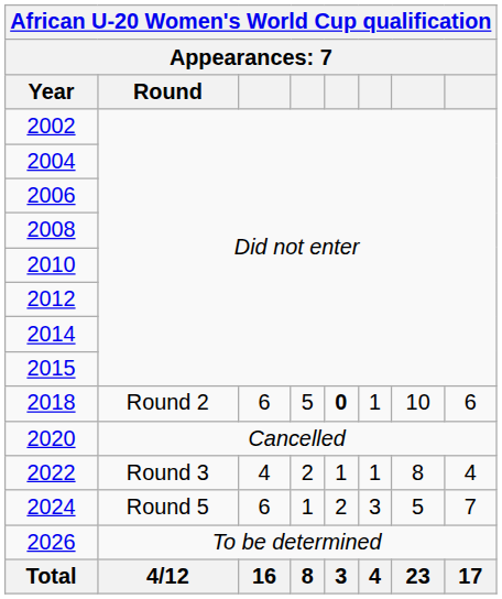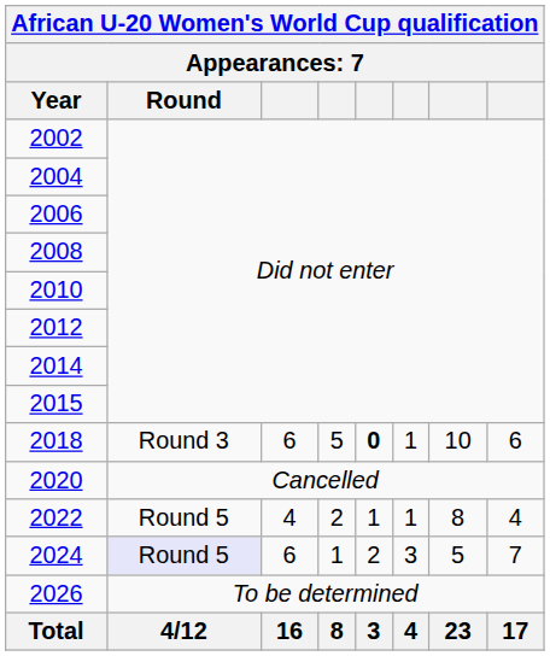2018 | Round: Round 2 -> Round 3
2022 | Round: Round 3 -> Round 5
2024 | Round: no background -> lavender background
